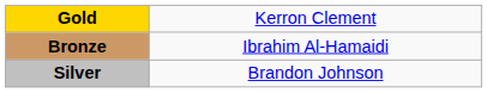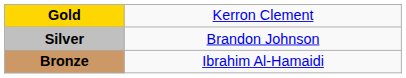rows swapped: Silver <-> Bronze
